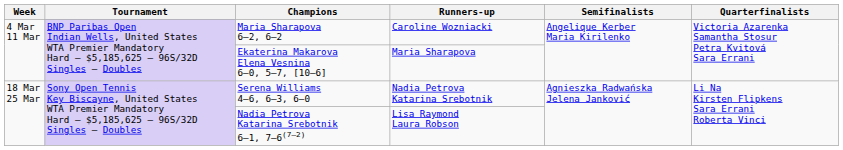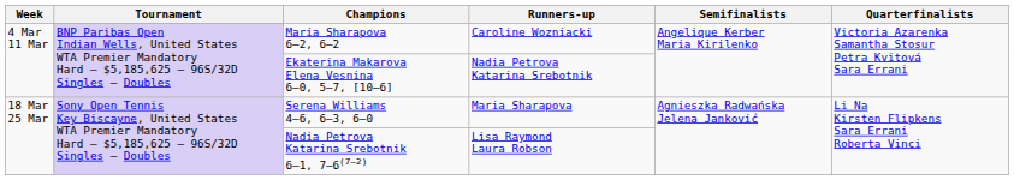Ekaterina Makarova Elena Vesnina 6–0, 5–7, [10–6] | Runners-up: Maria Sharapova -> Nadia Petrova Katarina Srebotnik
Serena Williams 4–6, 6–3, 6–0 | Runners-up: Nadia Petrova Katarina Srebotnik -> Maria Sharapova
